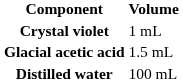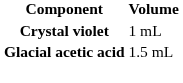- row: Distilled water | 100 mL
